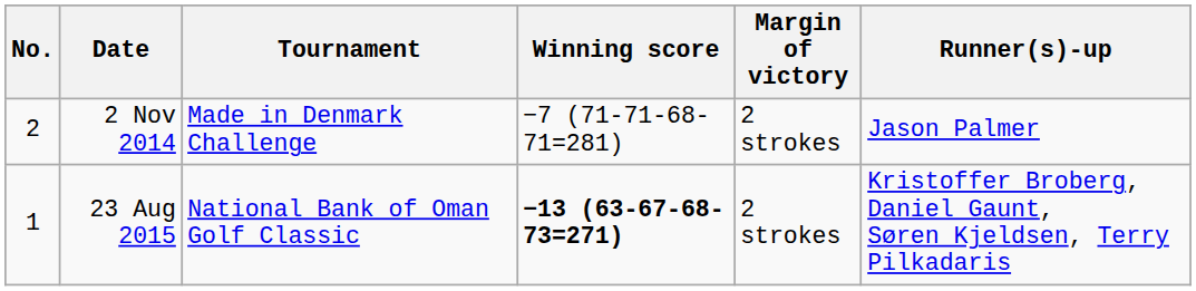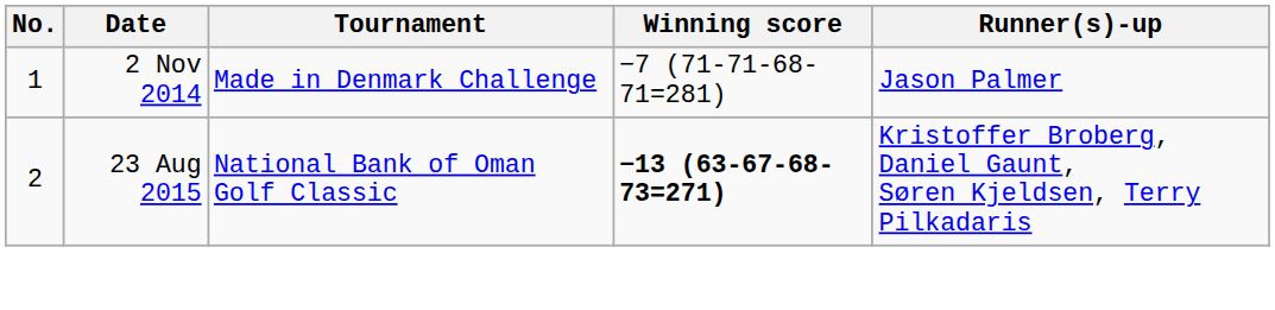- column: Margin of victory | 2 strokes | 2 strokes
2 Nov 2014 | No.: 2 -> 1
23 Aug 2015 | No.: 1 -> 2
